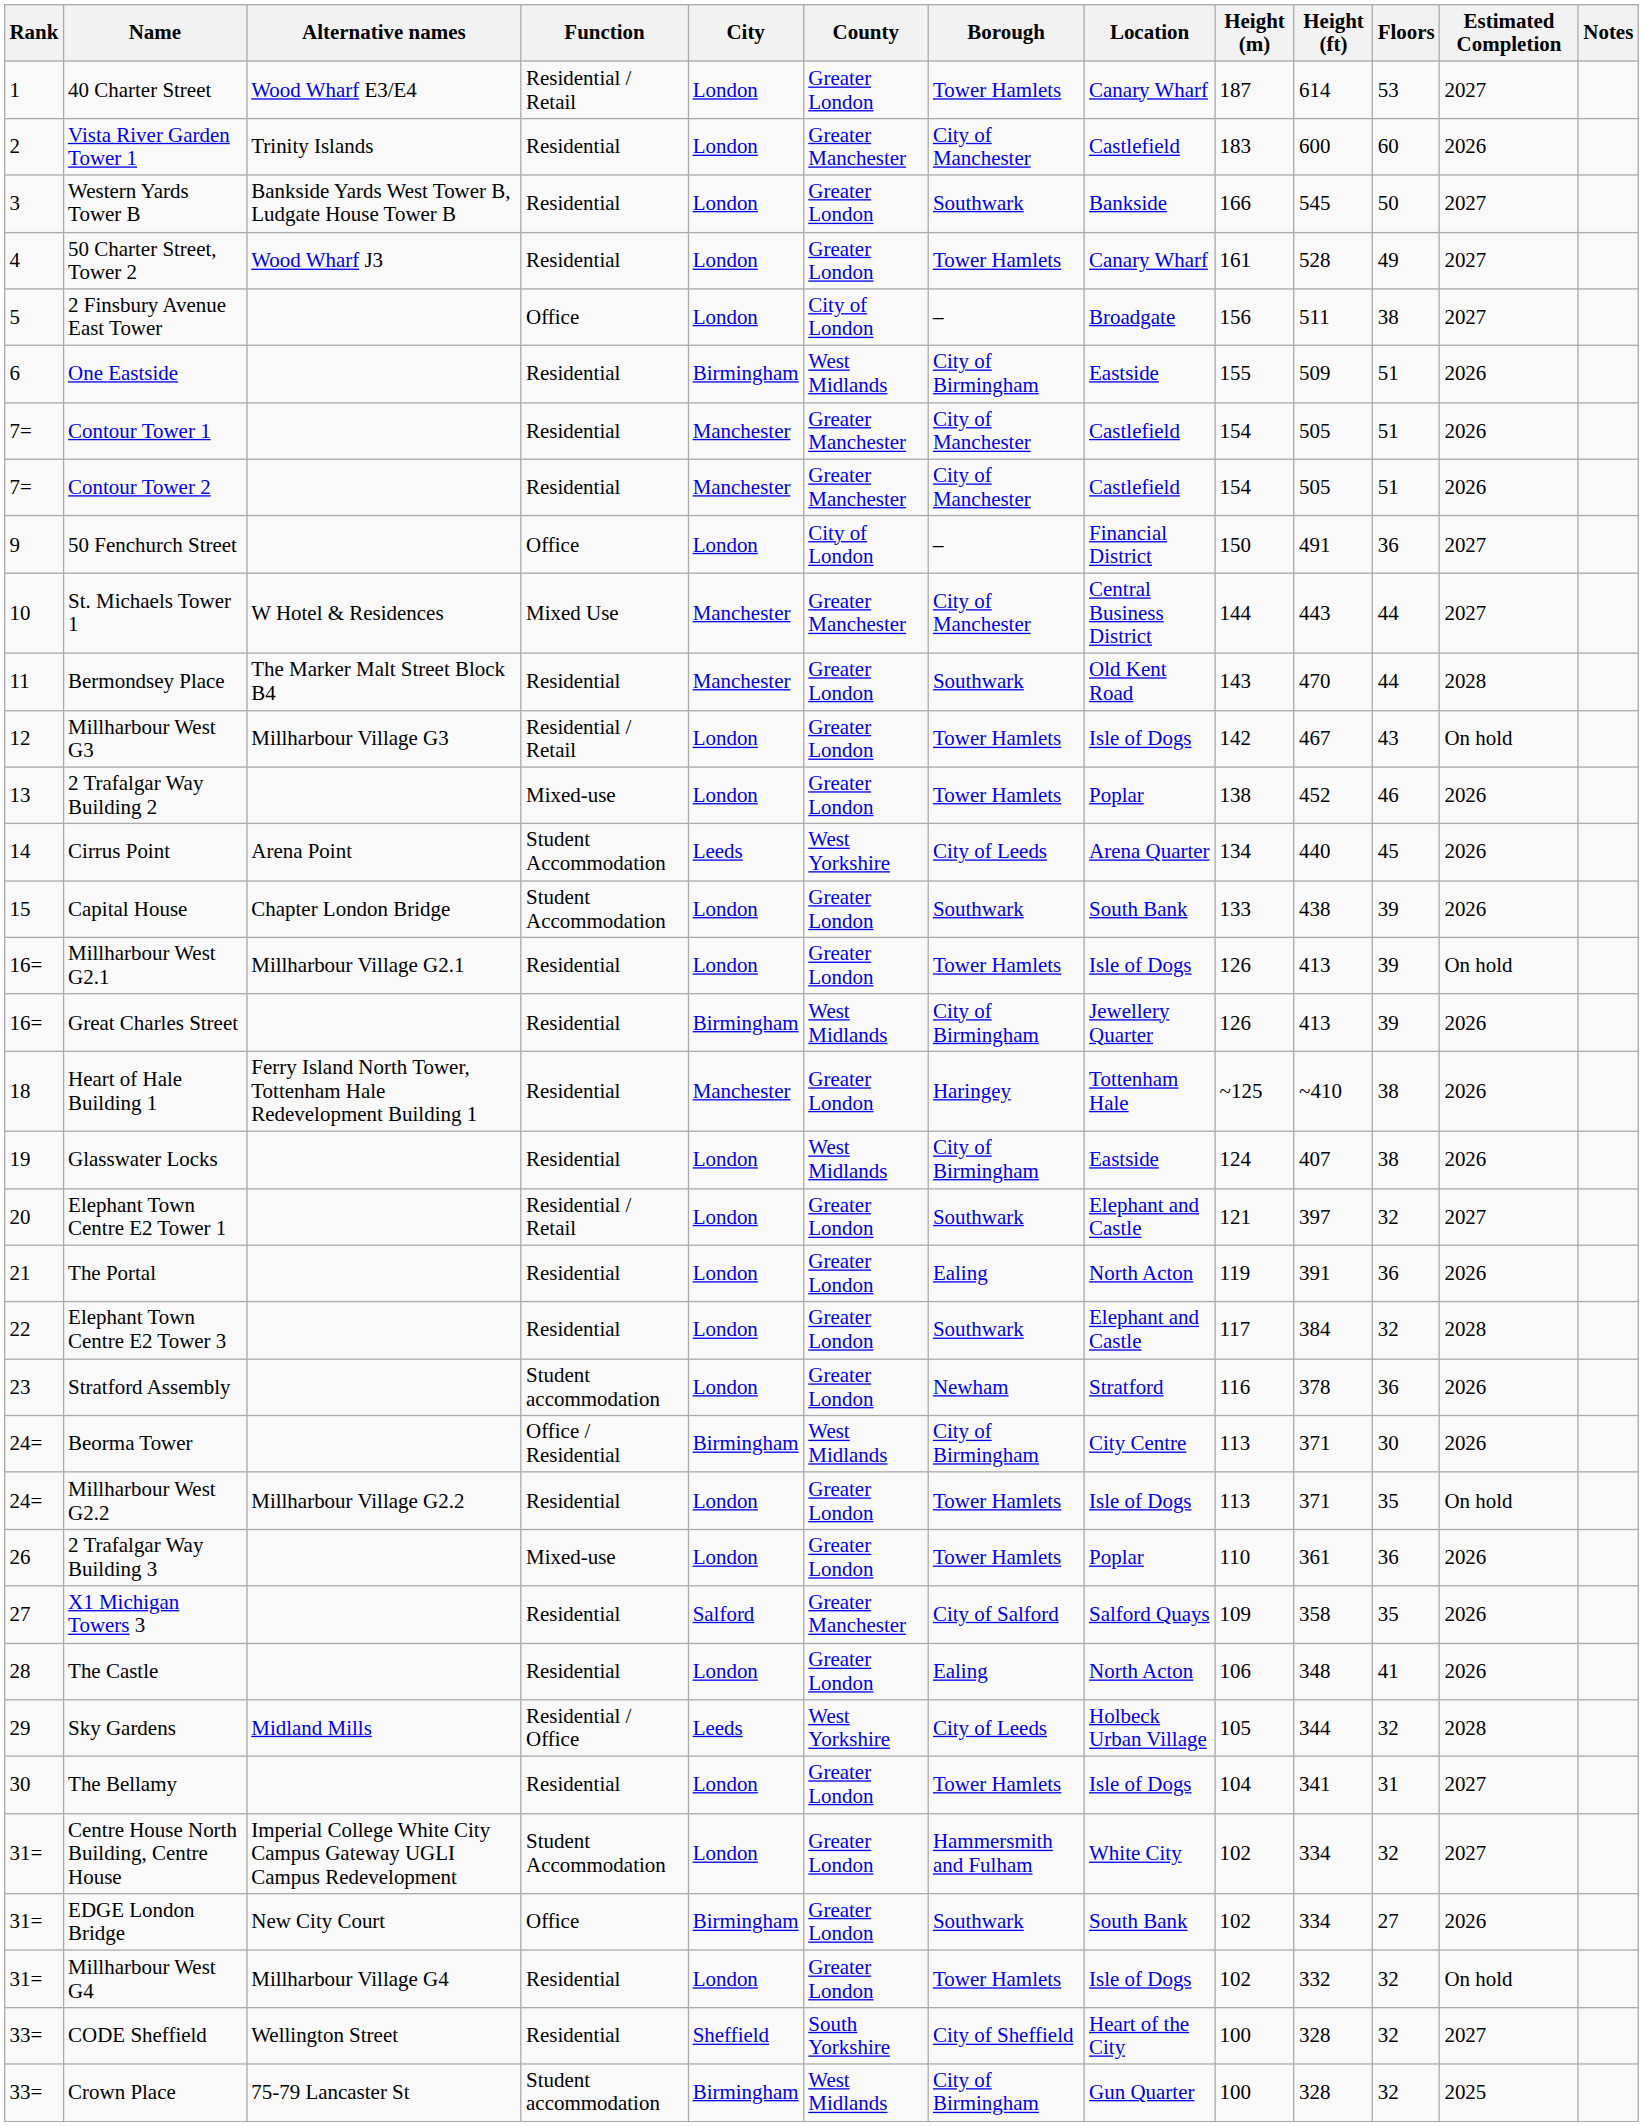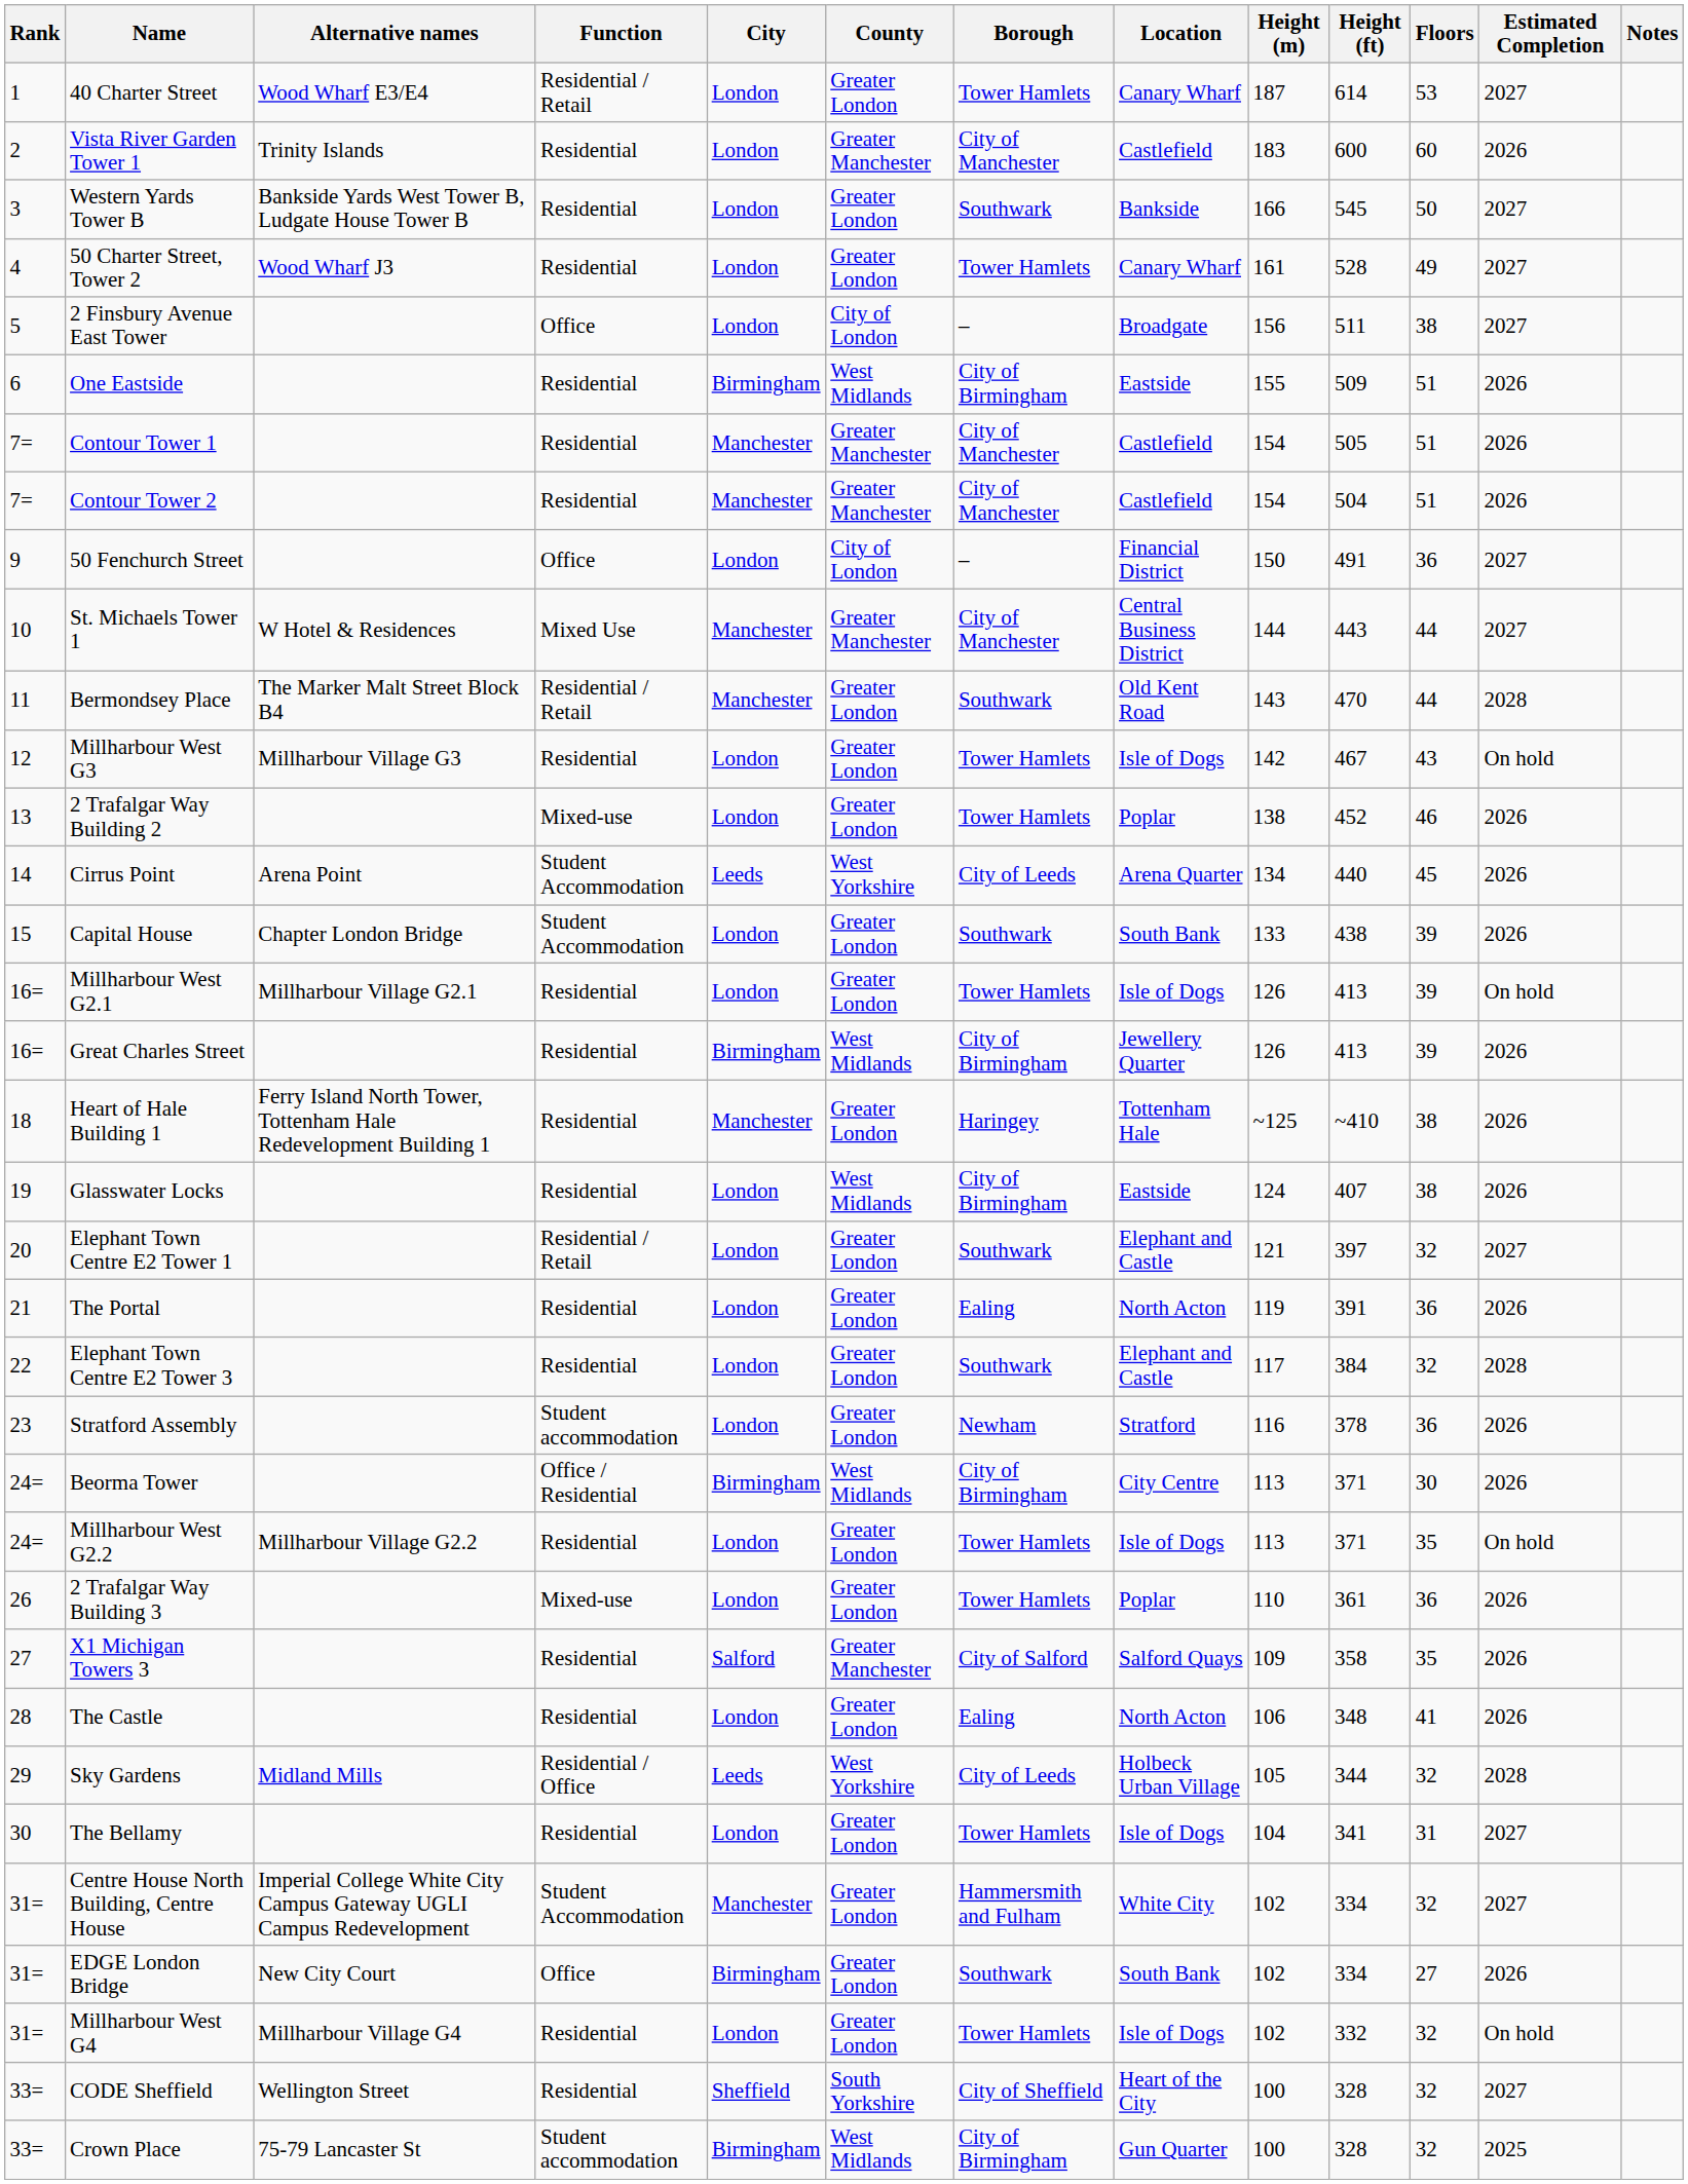Contour Tower 2 | Height (ft): 505 -> 504
Bermondsey Place | Function: Residential -> Residential / Retail
Millharbour West G3 | Function: Residential / Retail -> Residential
Centre House North Building, Centre House | City: London -> Manchester
